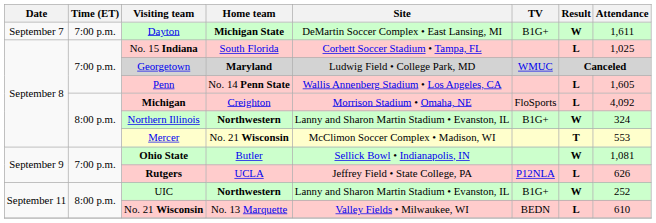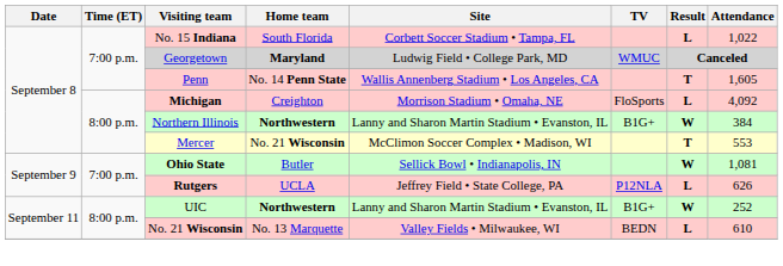- row: September 7 | 7:00 p.m. | Dayton | Michigan State | DeMartin Soccer Complex • East Lansing, MI | B1G+ | W | 1,611
No. 15 Indiana | Attendance: 1,025 -> 1,022
Penn | Result: L -> T
Northern Illinois | Attendance: 324 -> 384
